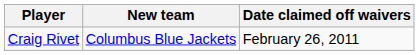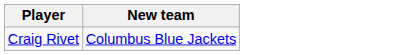- column: Date claimed off waivers | February 26, 2011
